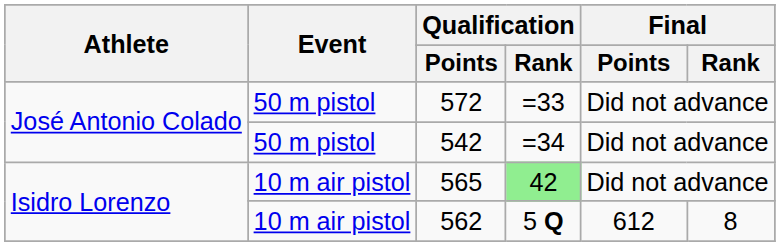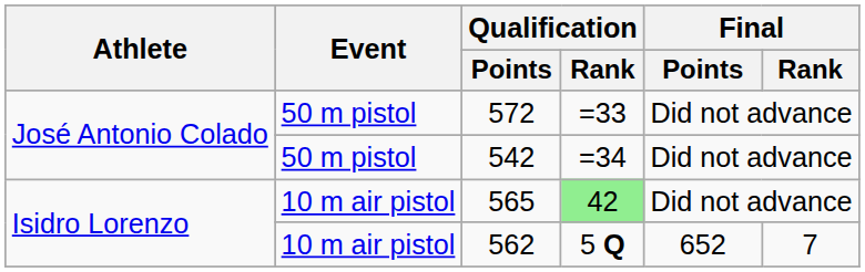562 | Final / Points: 612 -> 652
562 | Final / Rank: 8 -> 7
